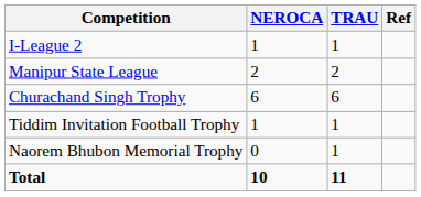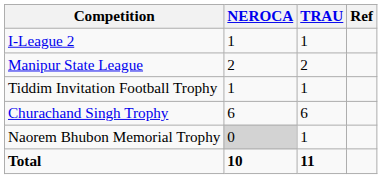rows swapped: Churachand Singh Trophy <-> Tiddim Invitation Football Trophy
Naorem Bhubon Memorial Trophy | NEROCA: no background -> lightgrey background
